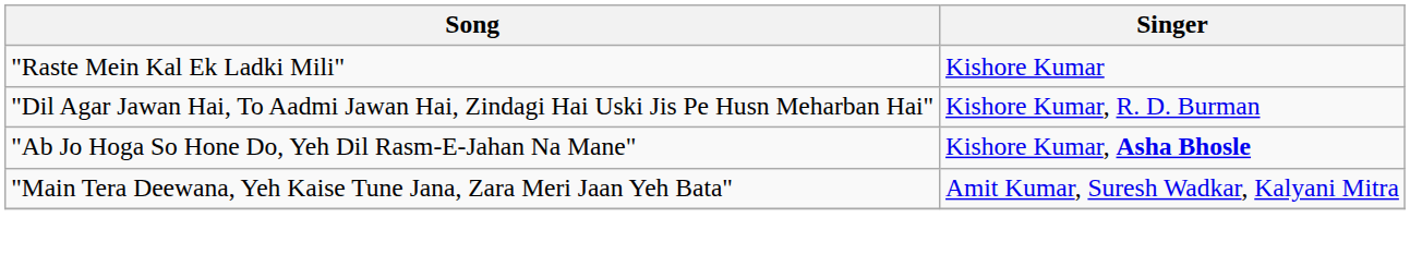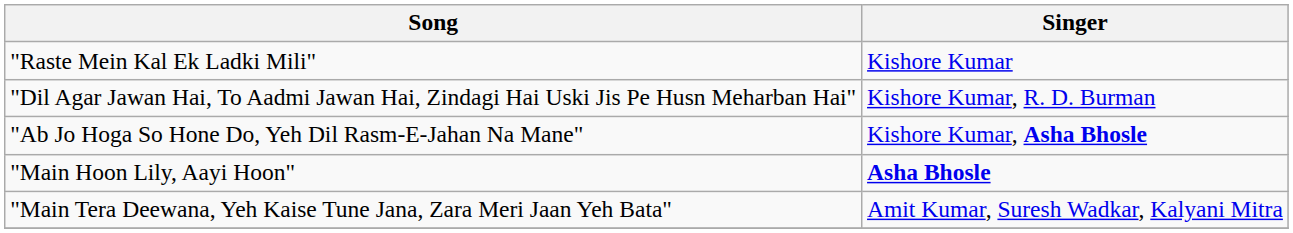+ row: "Main Hoon Lily, Aayi Hoon" | Asha Bhosle
